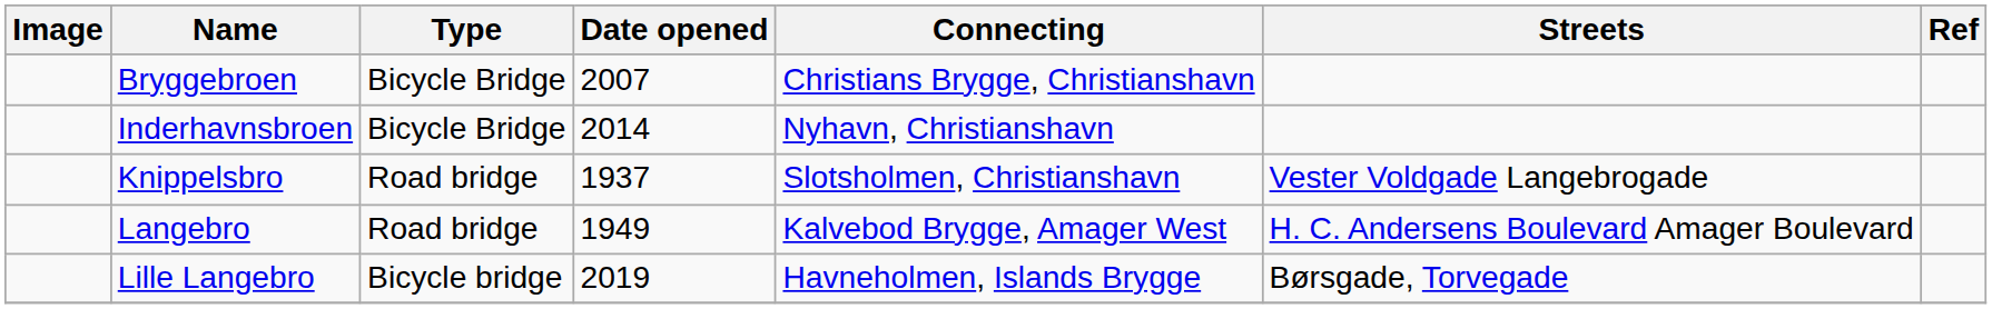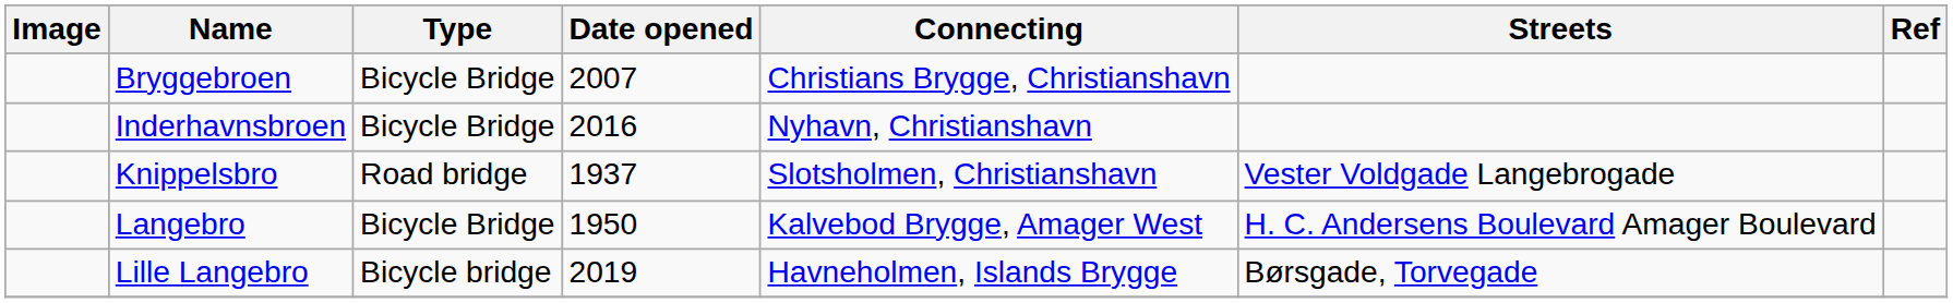Inderhavnsbroen | Date opened: 2014 -> 2016
Langebro | Type: Road bridge -> Bicycle Bridge
Langebro | Date opened: 1949 -> 1950
